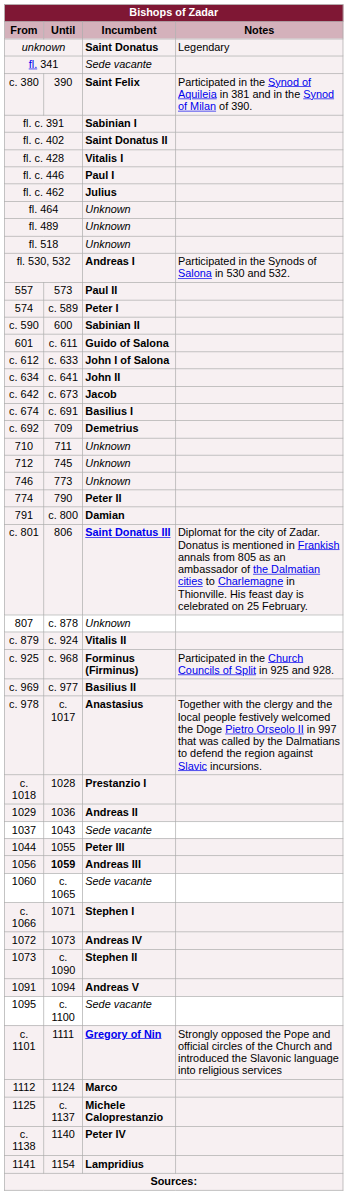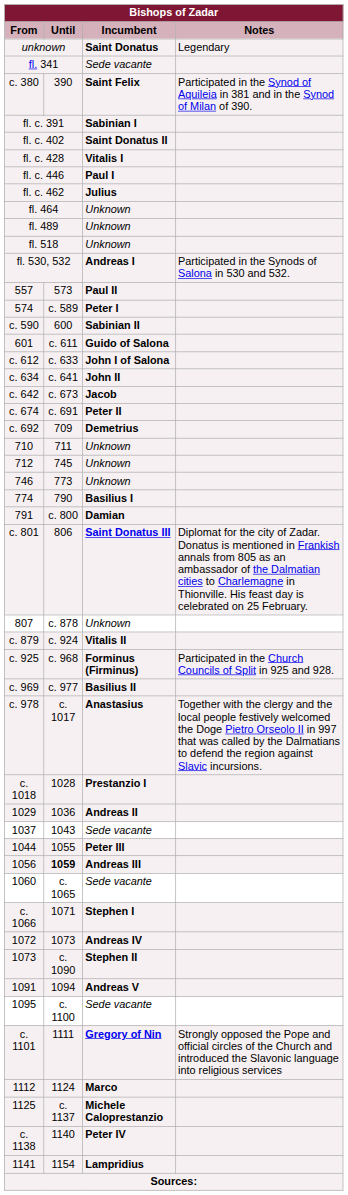c. 674 | Bishops of Zadar / Incumbent: Basilius I -> Peter II
774 | Bishops of Zadar / Incumbent: Peter II -> Basilius I
